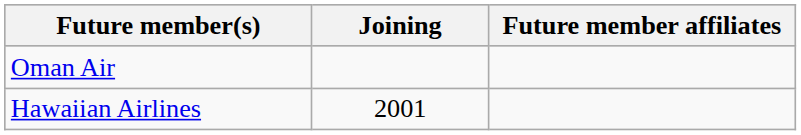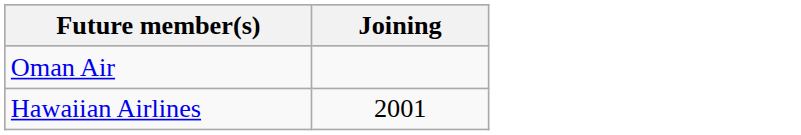- column: Future member affiliates
